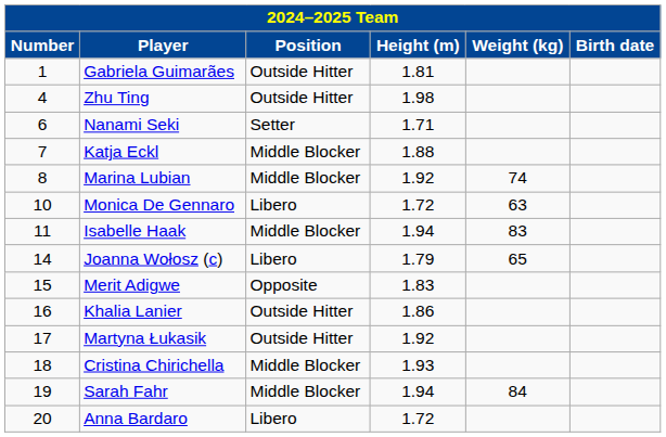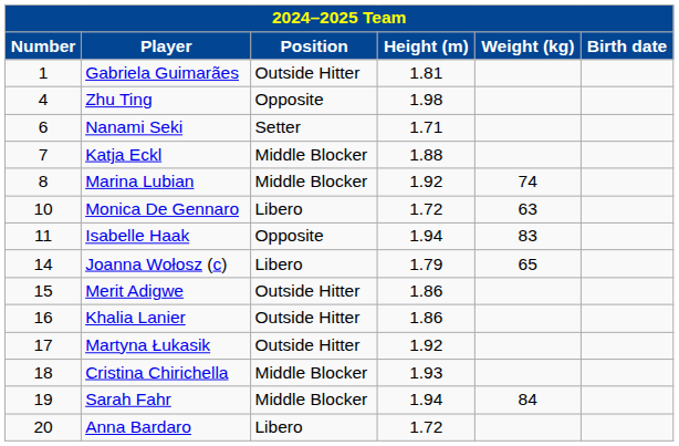Zhu Ting | Position: Outside Hitter -> Opposite
Isabelle Haak | Position: Middle Blocker -> Opposite
Merit Adigwe | Position: Opposite -> Outside Hitter
Merit Adigwe | Height (m): 1.83 -> 1.86
